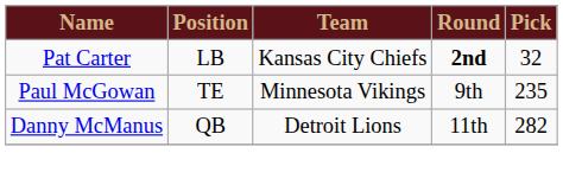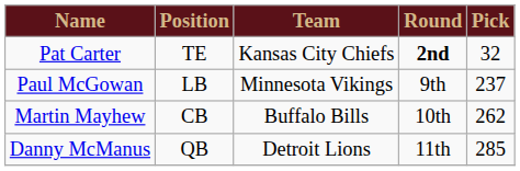Pat Carter | Position: LB -> TE
Paul McGowan | Position: TE -> LB
Paul McGowan | Pick: 235 -> 237
+ row: Martin Mayhew | CB | Buffalo Bills | 10th | 262
Danny McManus | Pick: 282 -> 285
